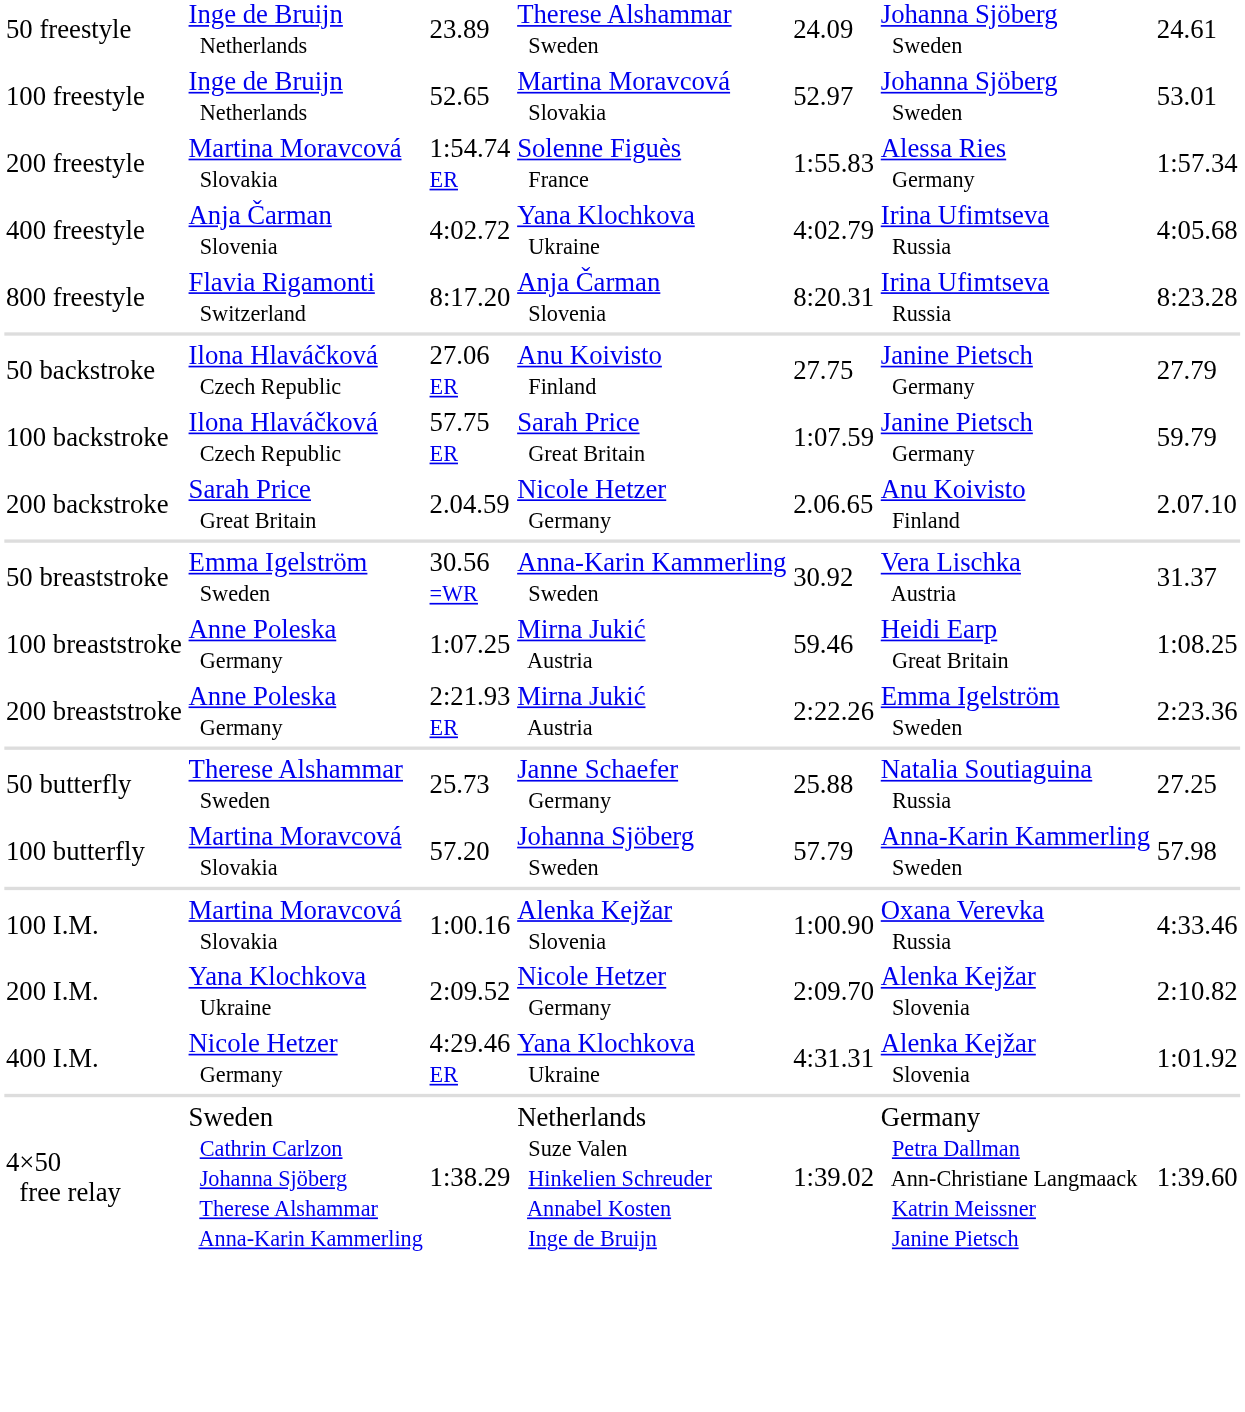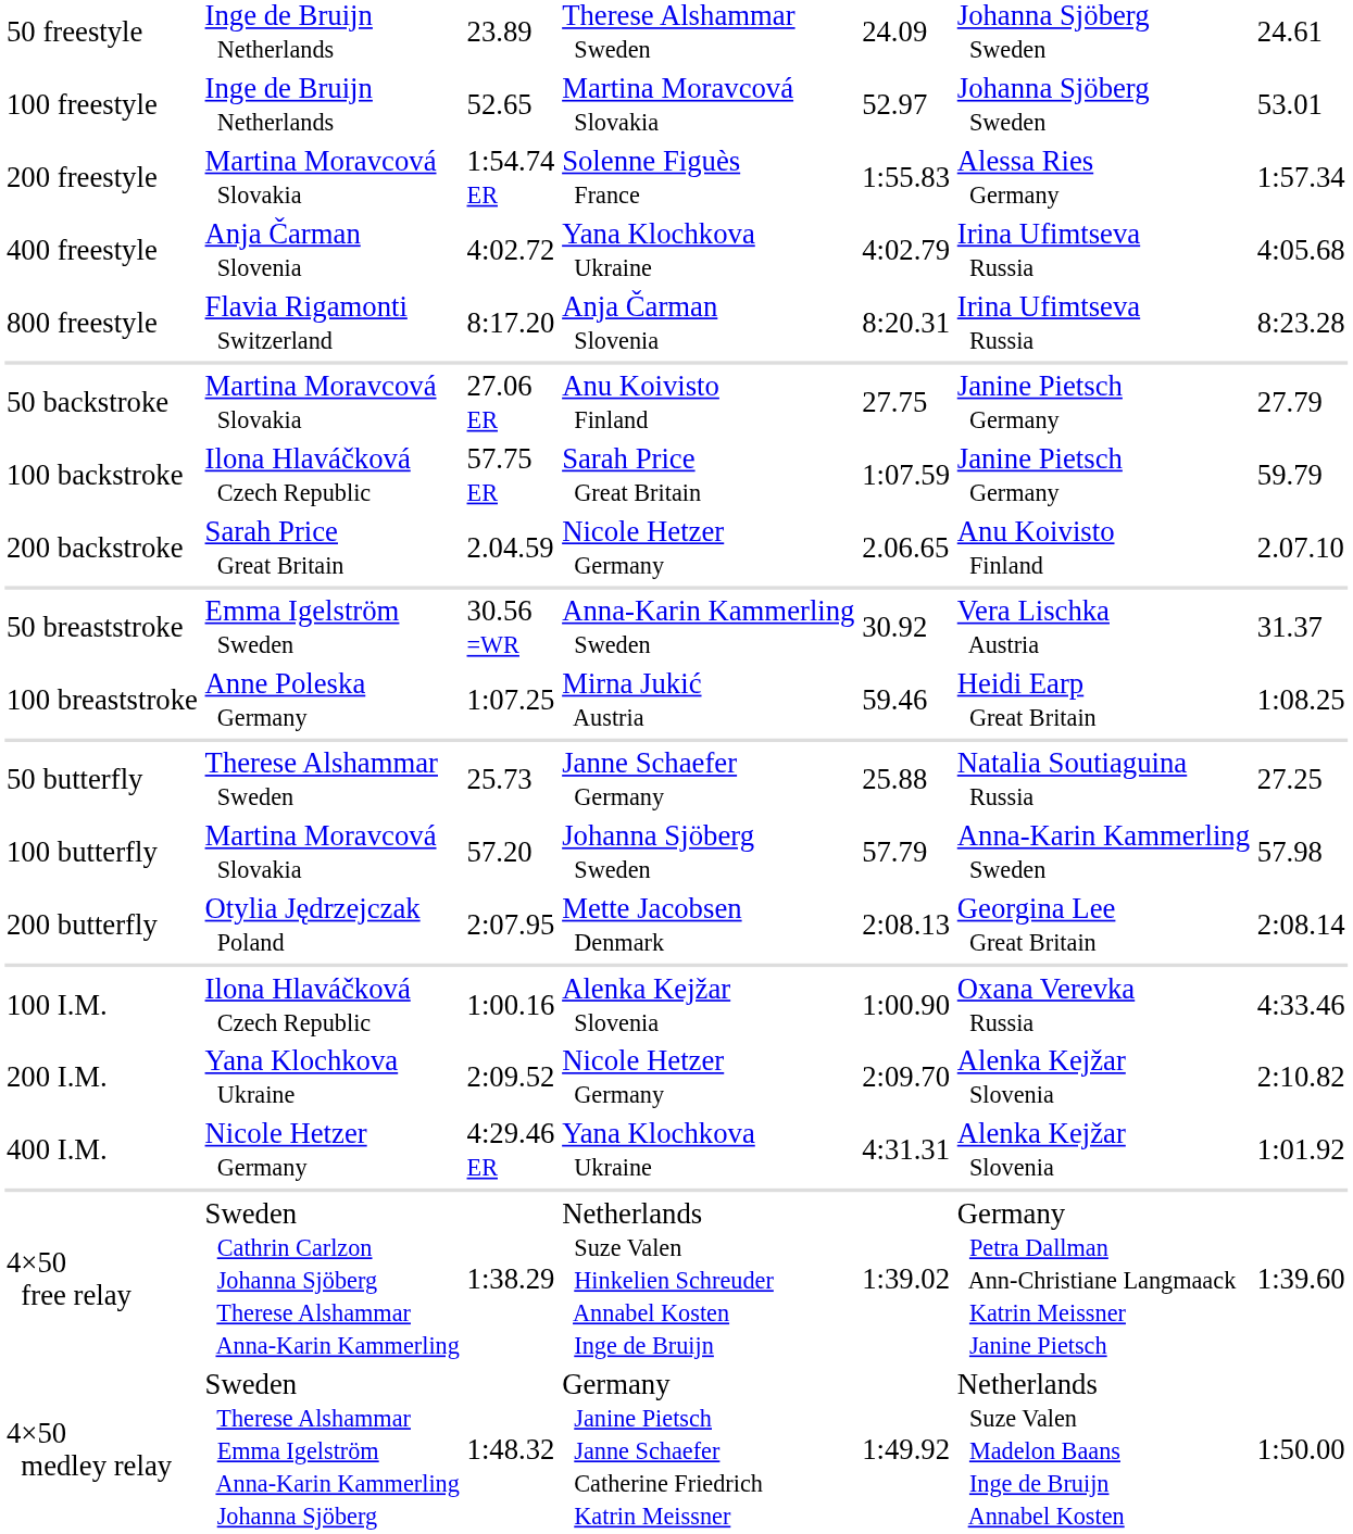50 backstroke | column 2: Ilona Hlaváčková Czech Republic -> Martina Moravcová Slovakia
- row: 200 breaststroke | Anne Poleska Germany | 2:21.93 ER | Mirna Jukić Austria | 2:22.26 | Emma Igelström Sweden | 2:23.36
+ row: 200 butterfly | Otylia Jędrzejczak Poland | 2:07.95 | Mette Jacobsen Denmark | 2:08.13 | Georgina Lee Great Britain | 2:08.14
100 I.M. | column 2: Martina Moravcová Slovakia -> Ilona Hlaváčková Czech Republic
+ row: 4×50 medley relay | Sweden Therese Alshammar Emma Igelström Anna-Karin Kammerling Johanna Sjöberg | 1:48.32 | Germany Janine Pietsch Janne Schaefer Catherine Friedrich Katrin Meissner | 1:49.92 | Netherlands Suze Valen Madelon Baans Inge de Bruijn Annabel Kosten | 1:50.00
